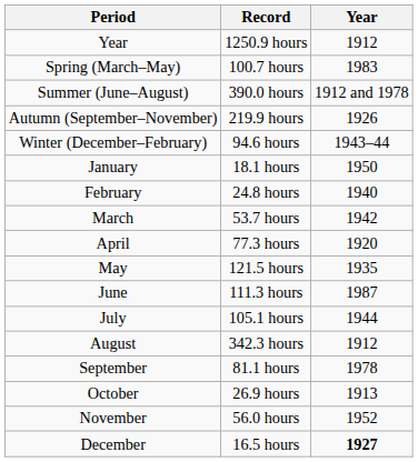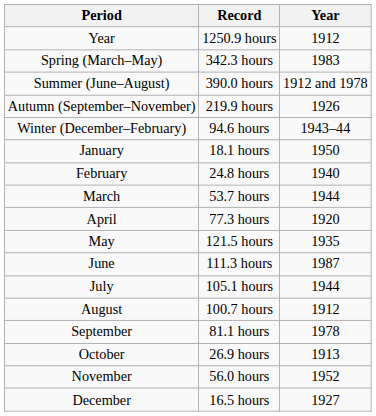Spring (March–May) | Record: 100.7 hours -> 342.3 hours
March | Year: 1942 -> 1944
August | Record: 342.3 hours -> 100.7 hours
December | Year: bold -> normal
